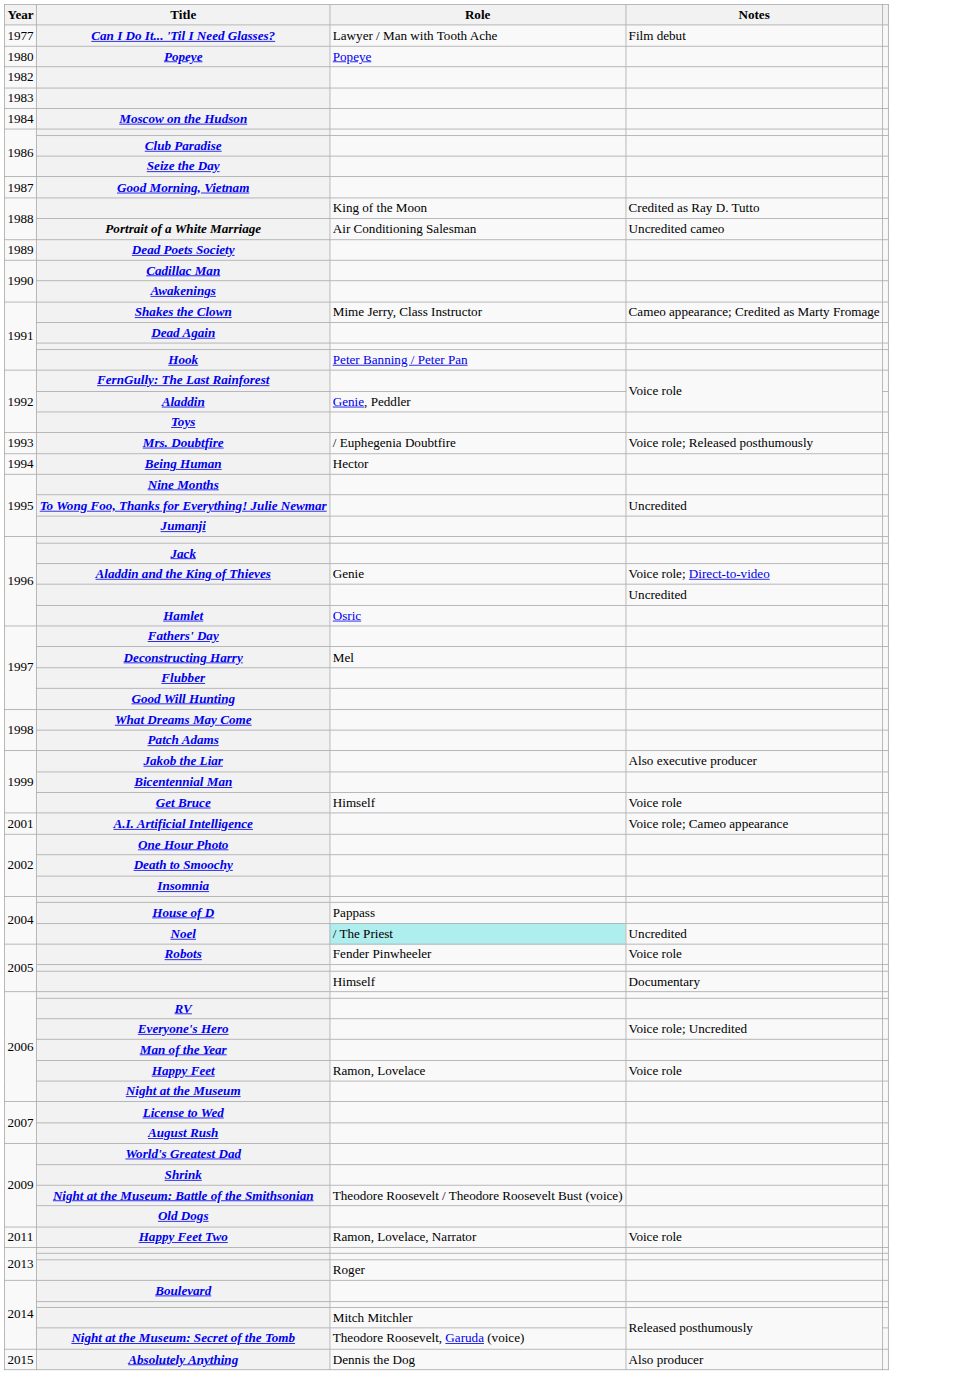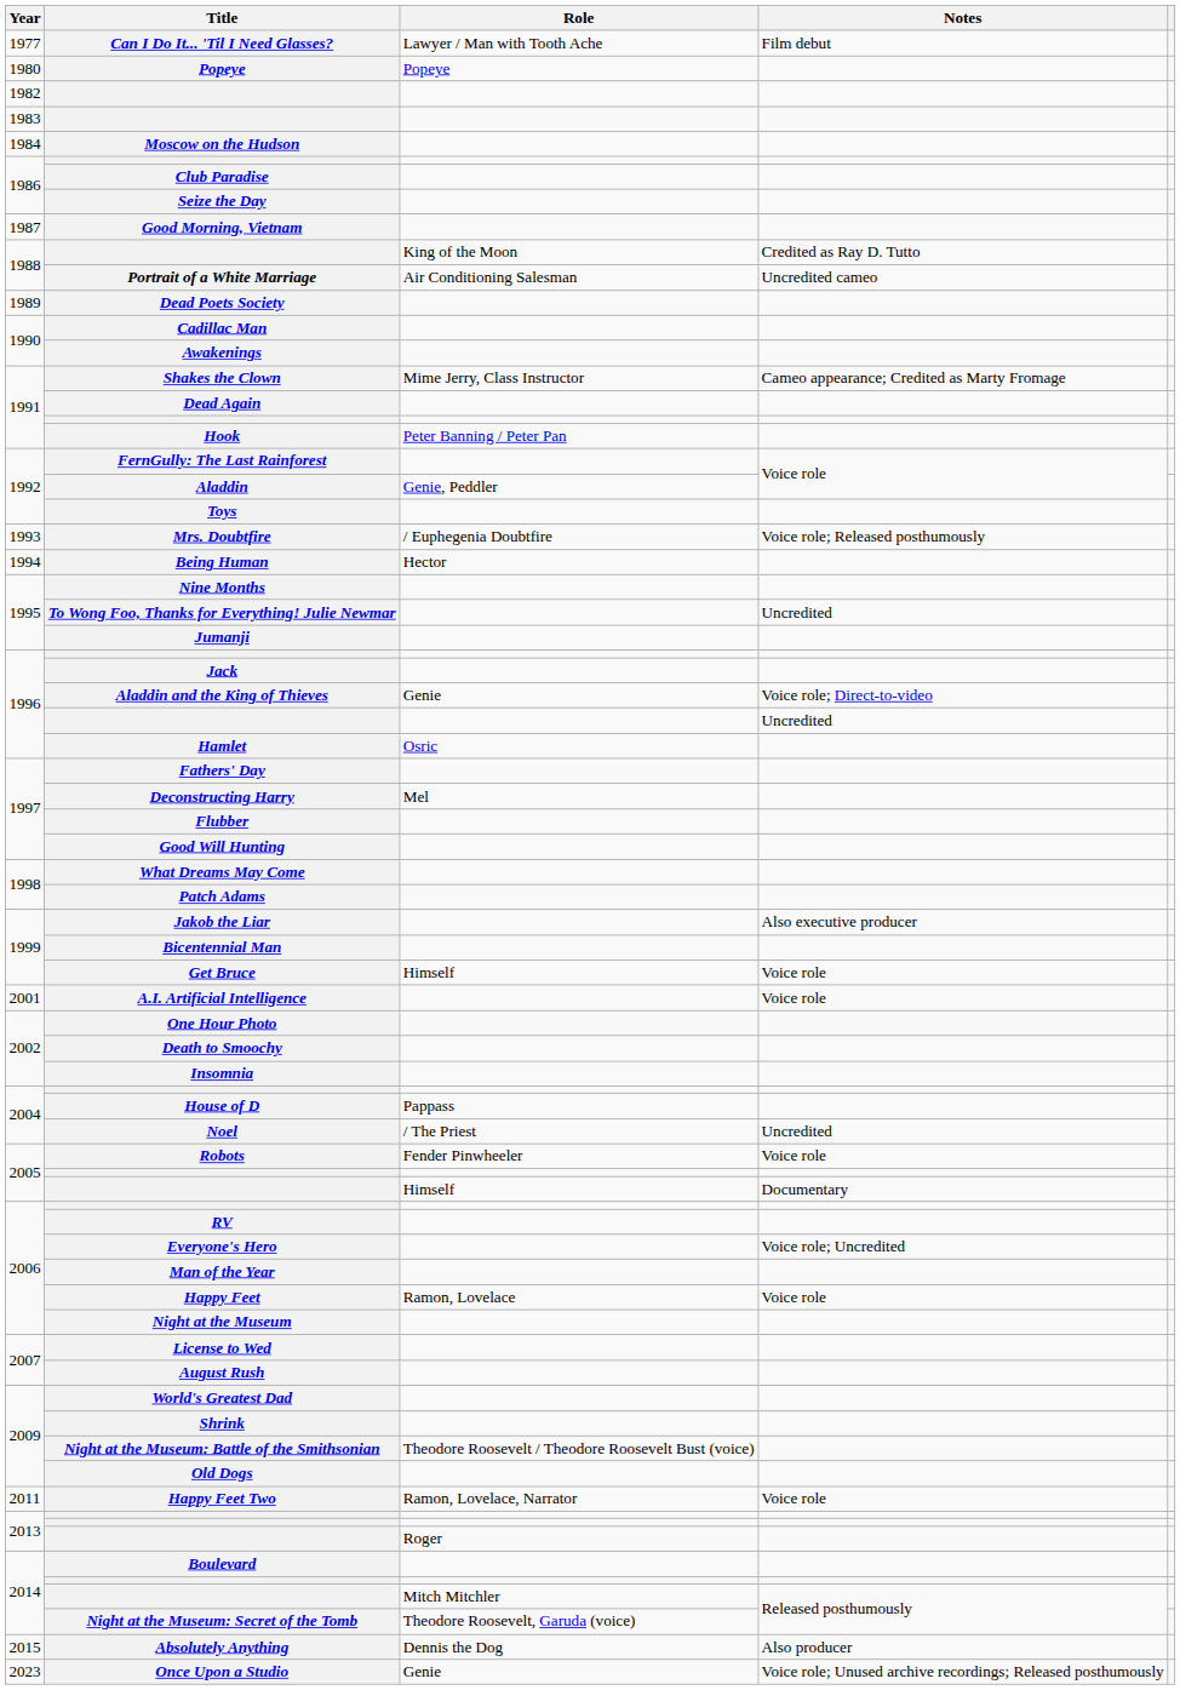A.I. Artificial Intelligence | Notes: Voice role; Cameo appearance -> Voice role
Noel | Role: paleturquoise background -> no background
+ row: 2023 | Once Upon a Studio | Genie | Voice role; Unused archive recordings; Released posthumously
